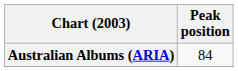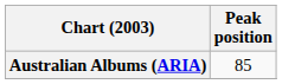Australian Albums (ARIA) | Peak position: 84 -> 85
